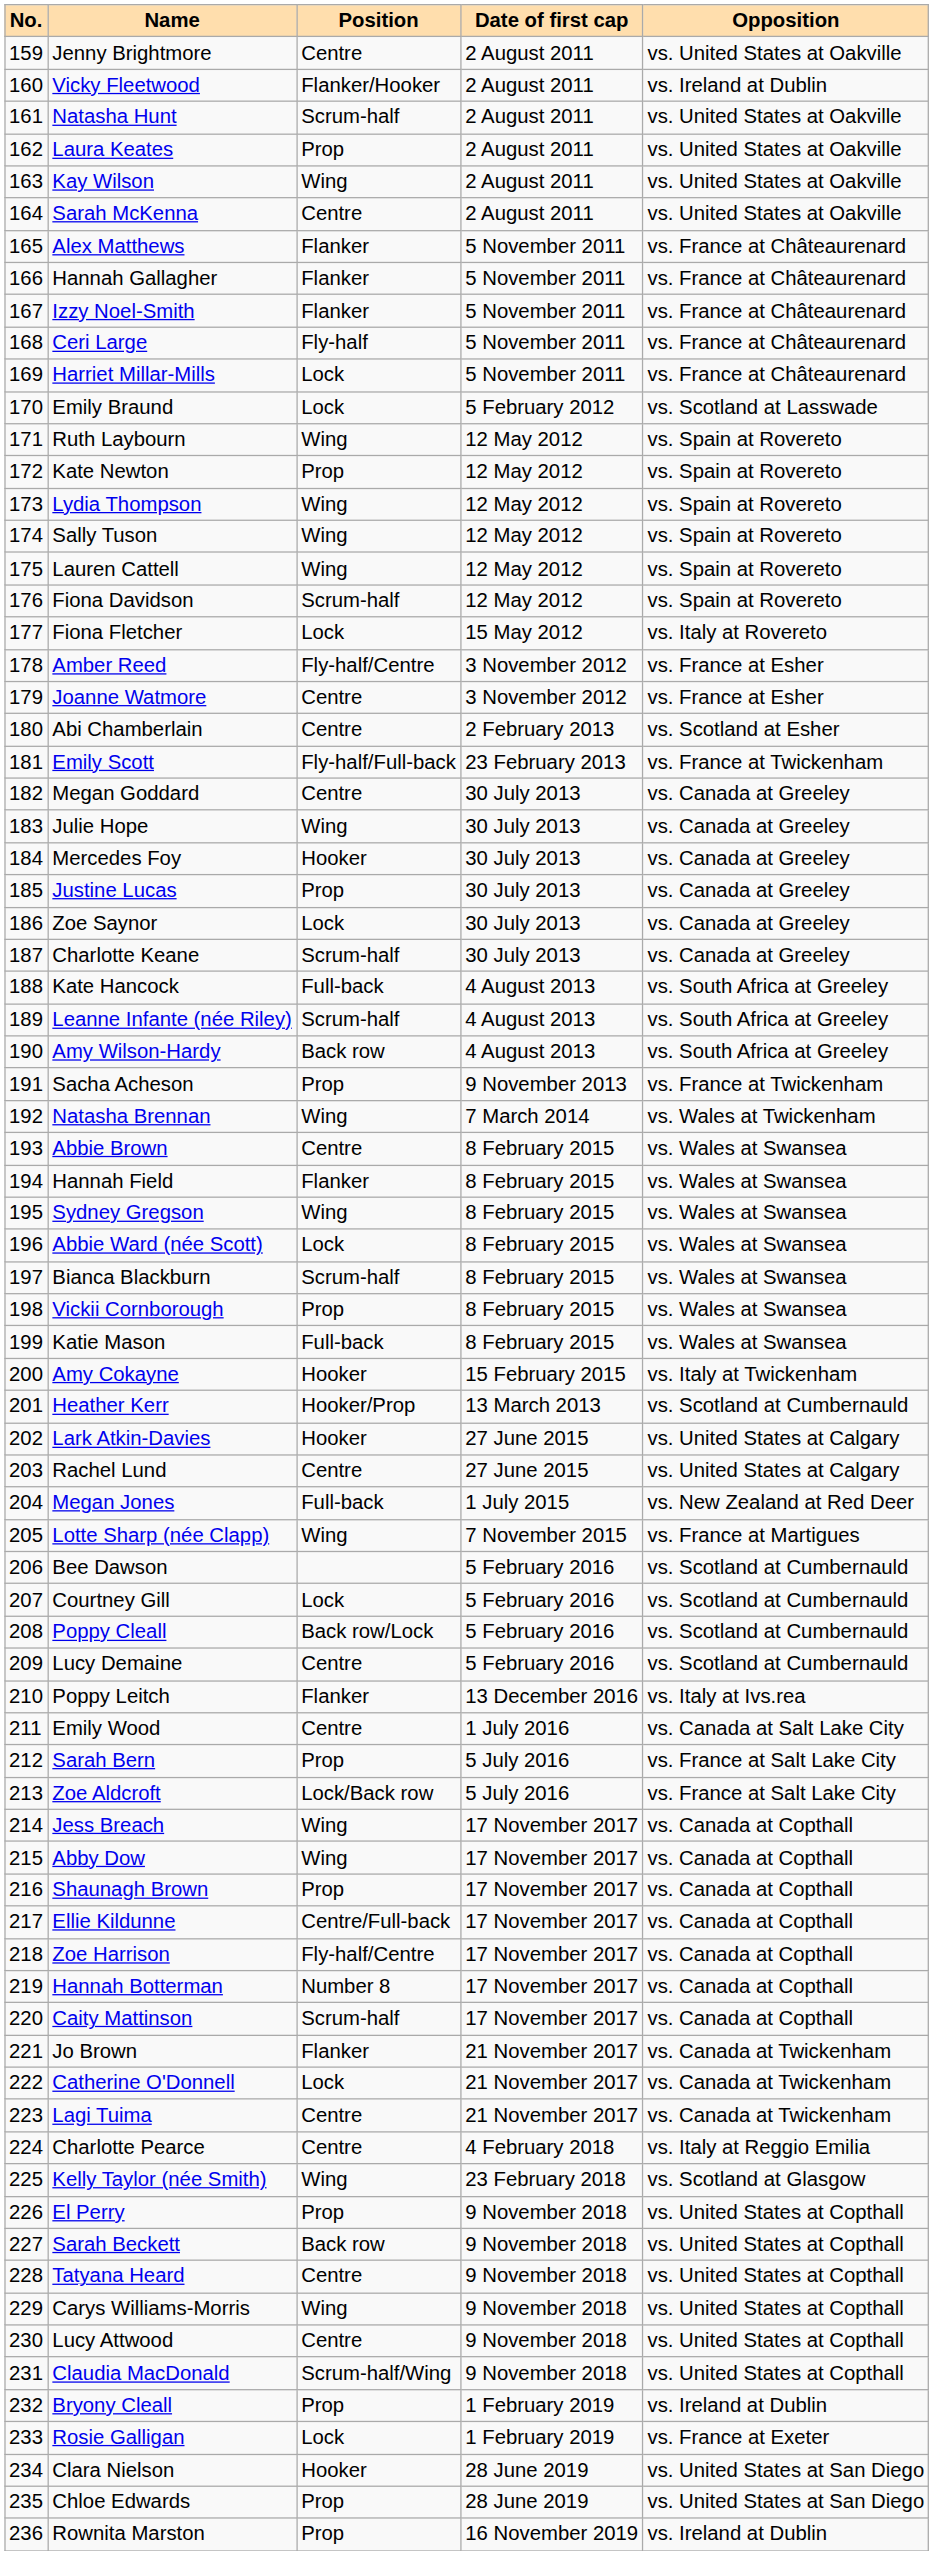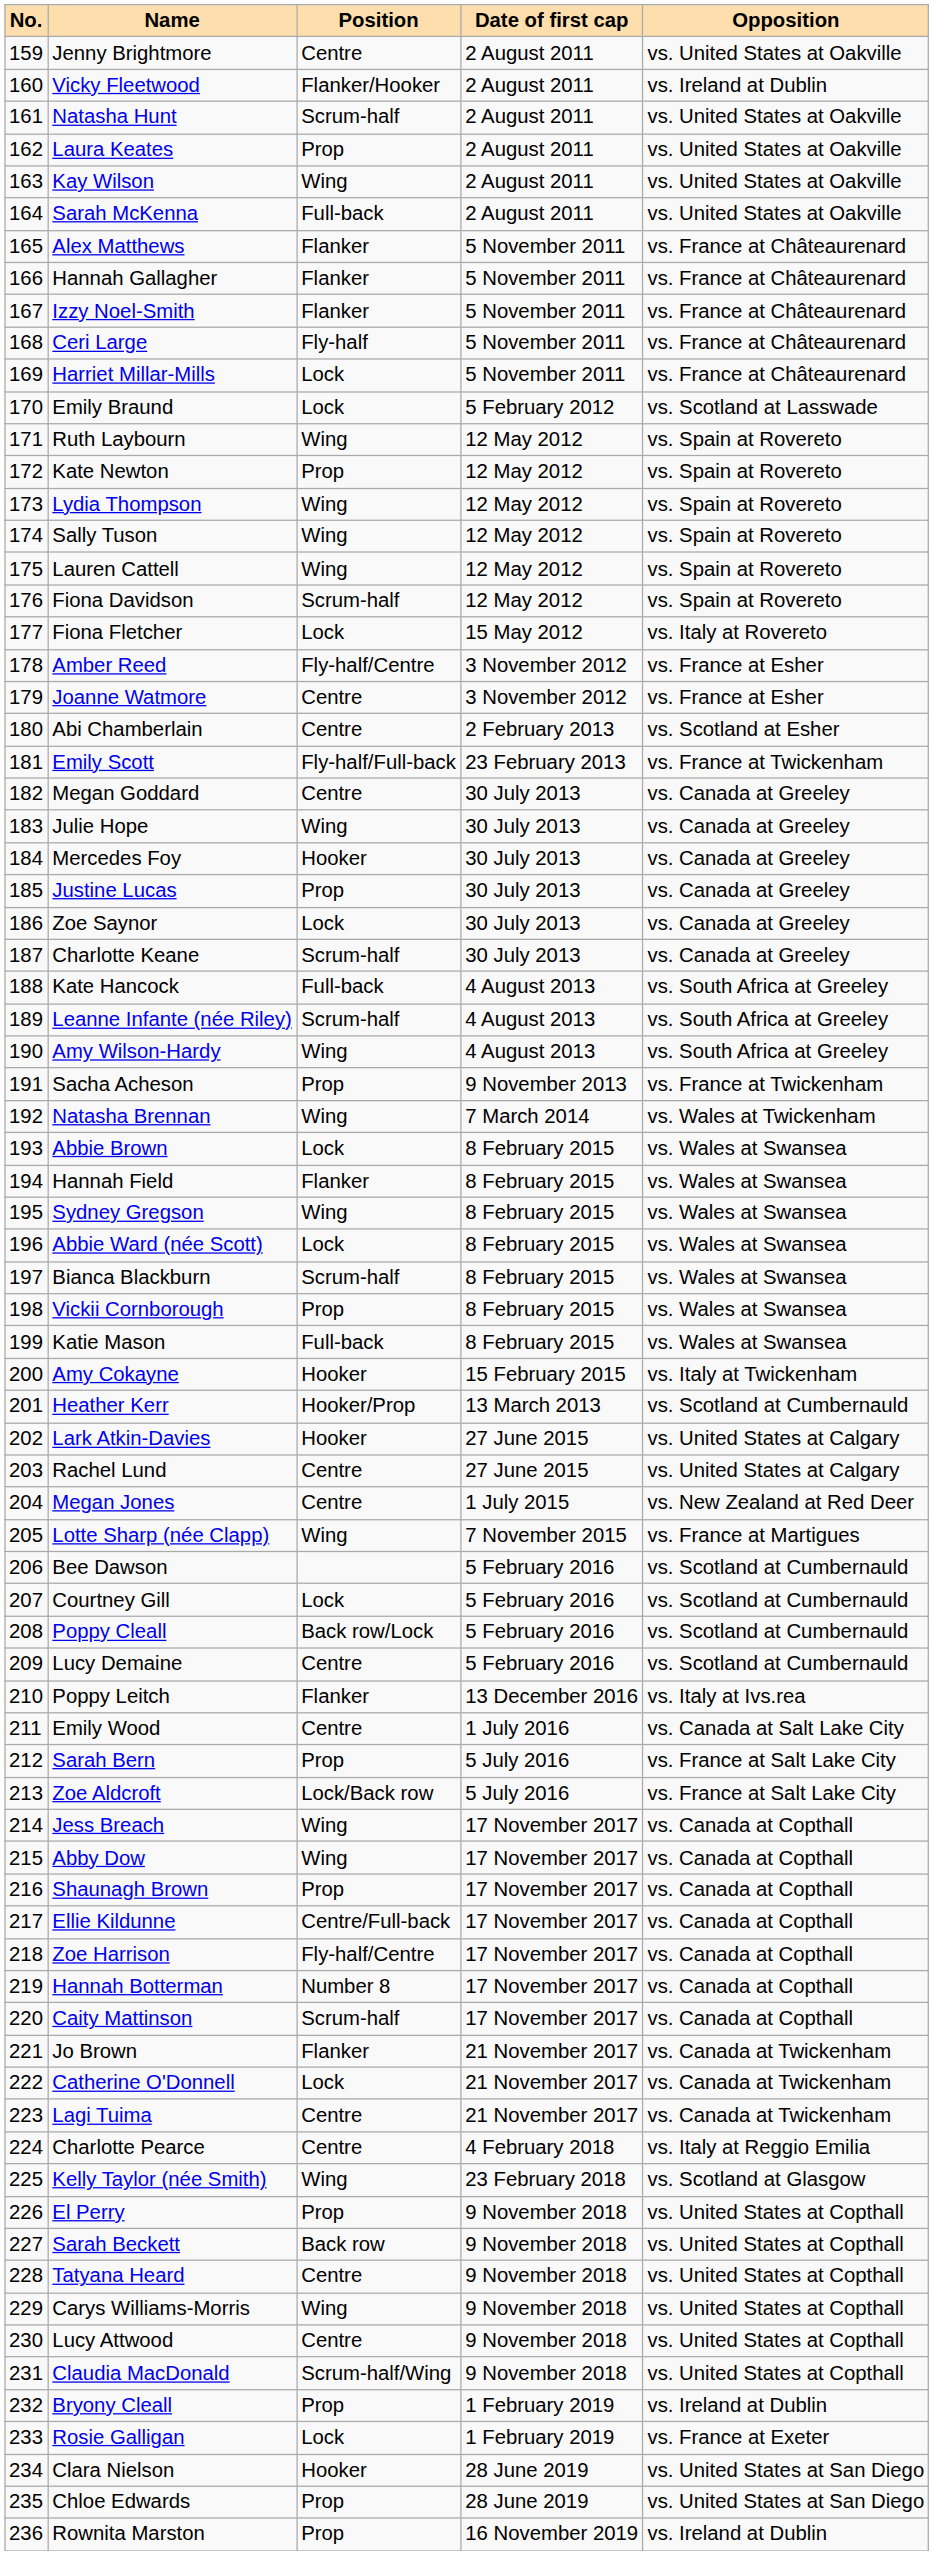Sarah McKenna | Position: Centre -> Full-back
Amy Wilson-Hardy | Position: Back row -> Wing
Abbie Brown | Position: Centre -> Lock
Megan Jones | Position: Full-back -> Centre
